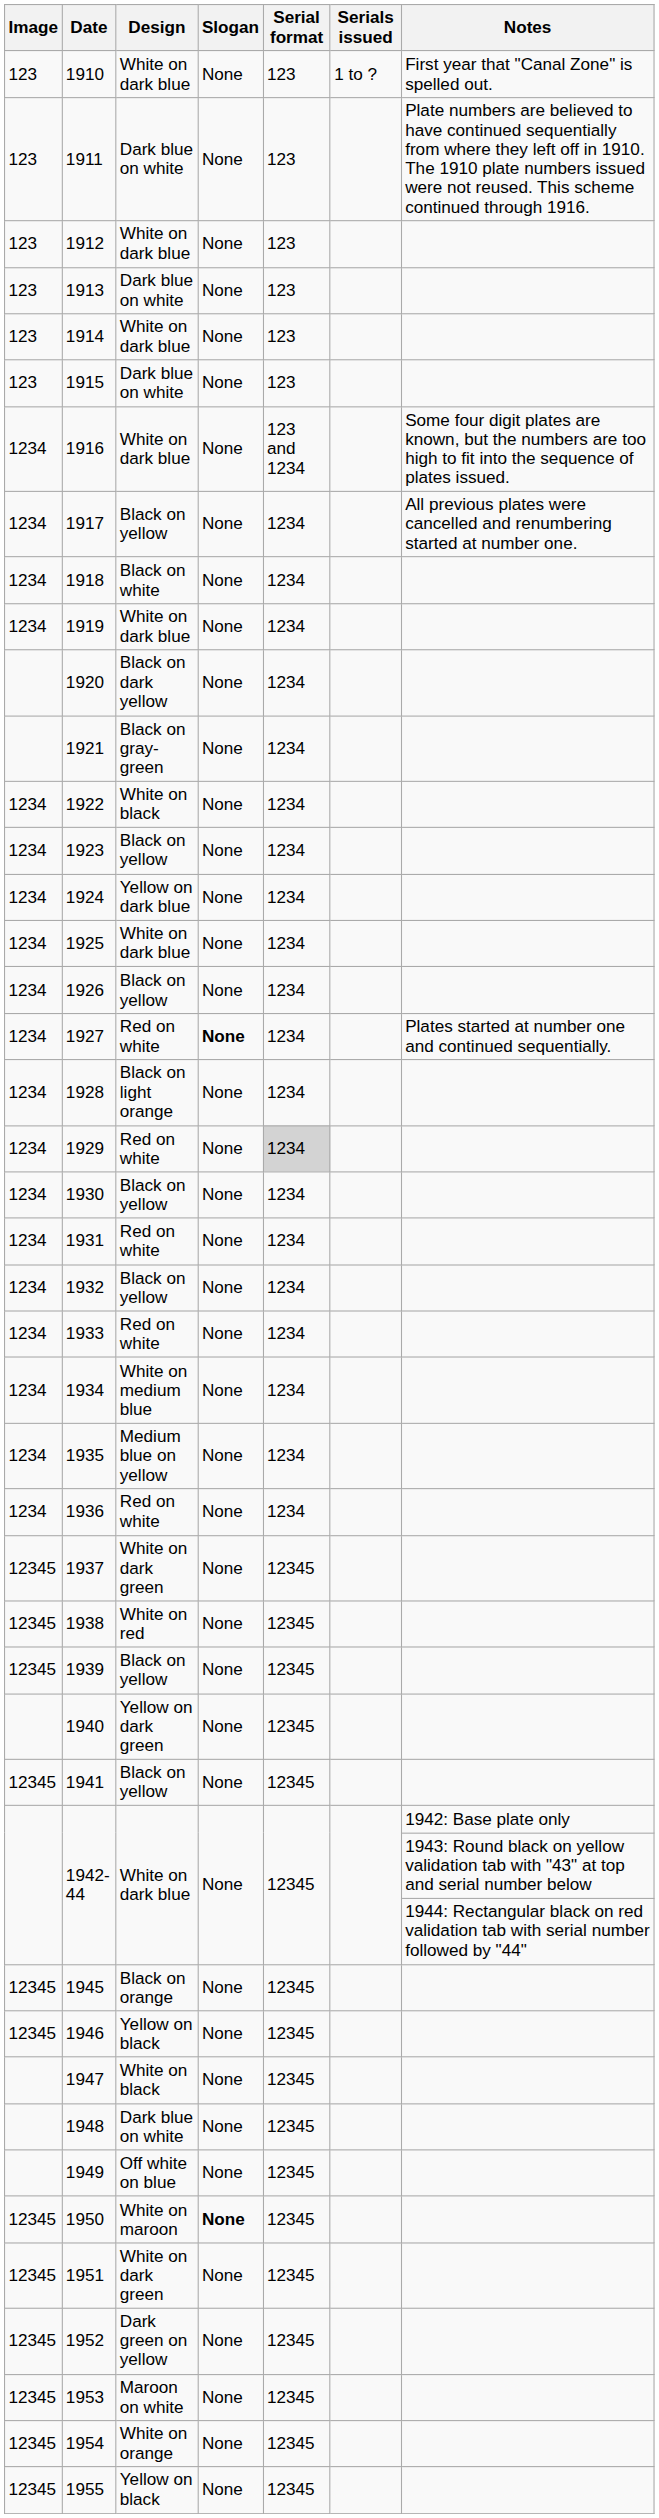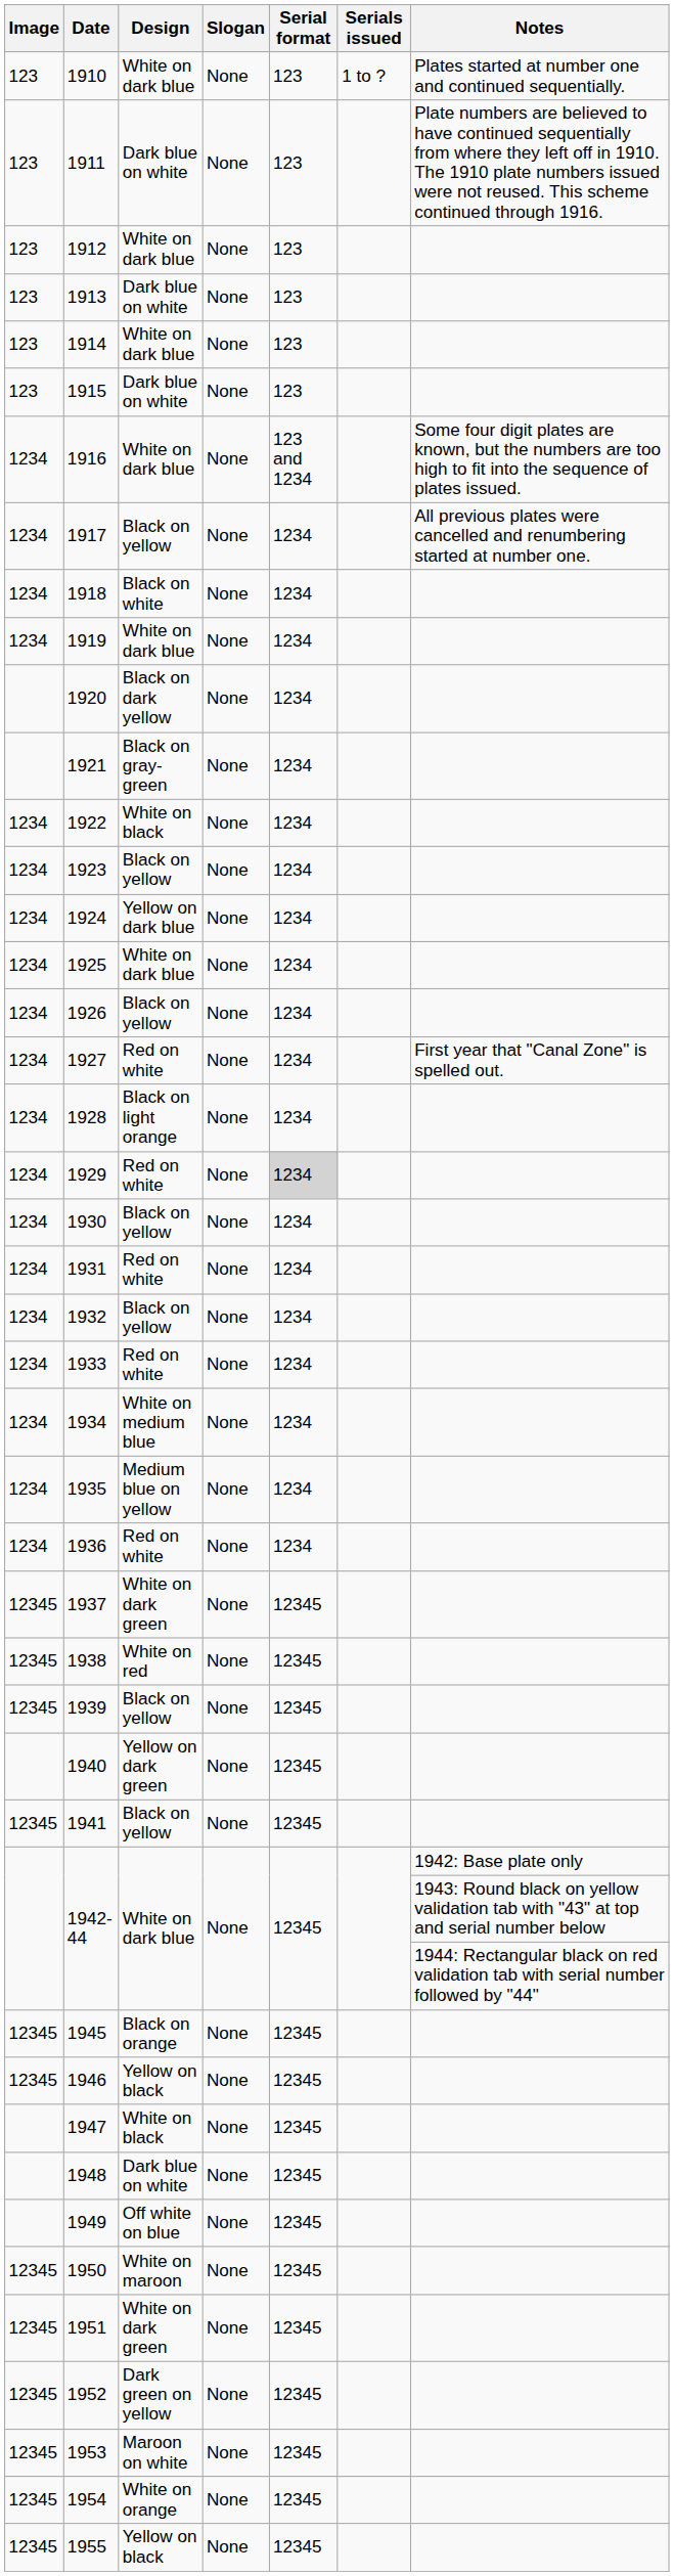1910 | Notes: First year that "Canal Zone" is spelled out. -> Plates started at number one and continued sequentially.
1927 | Slogan: bold -> normal
1927 | Notes: Plates started at number one and continued sequentially. -> First year that "Canal Zone" is spelled out.
1950 | Slogan: bold -> normal
